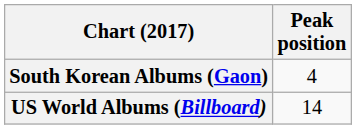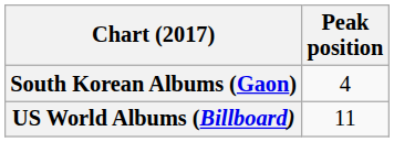US World Albums (Billboard) | Peak position: 14 -> 11
